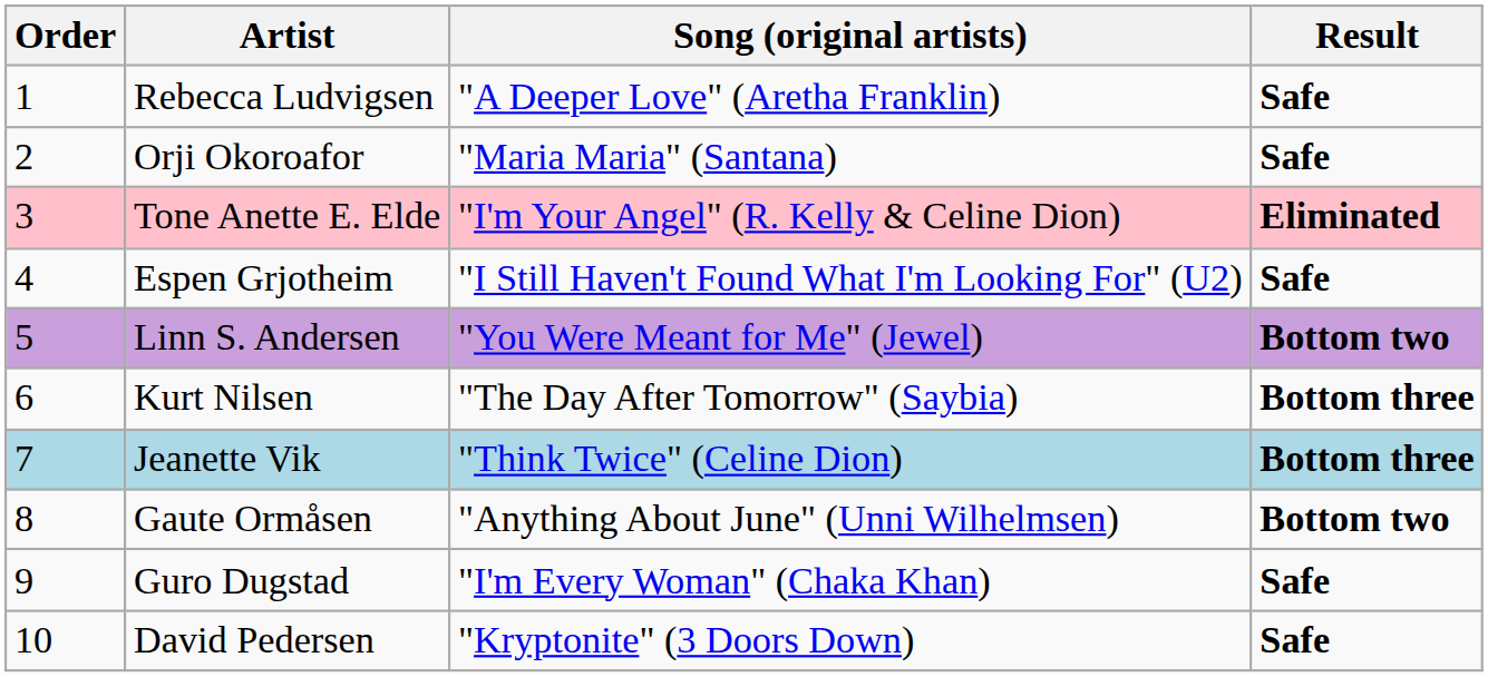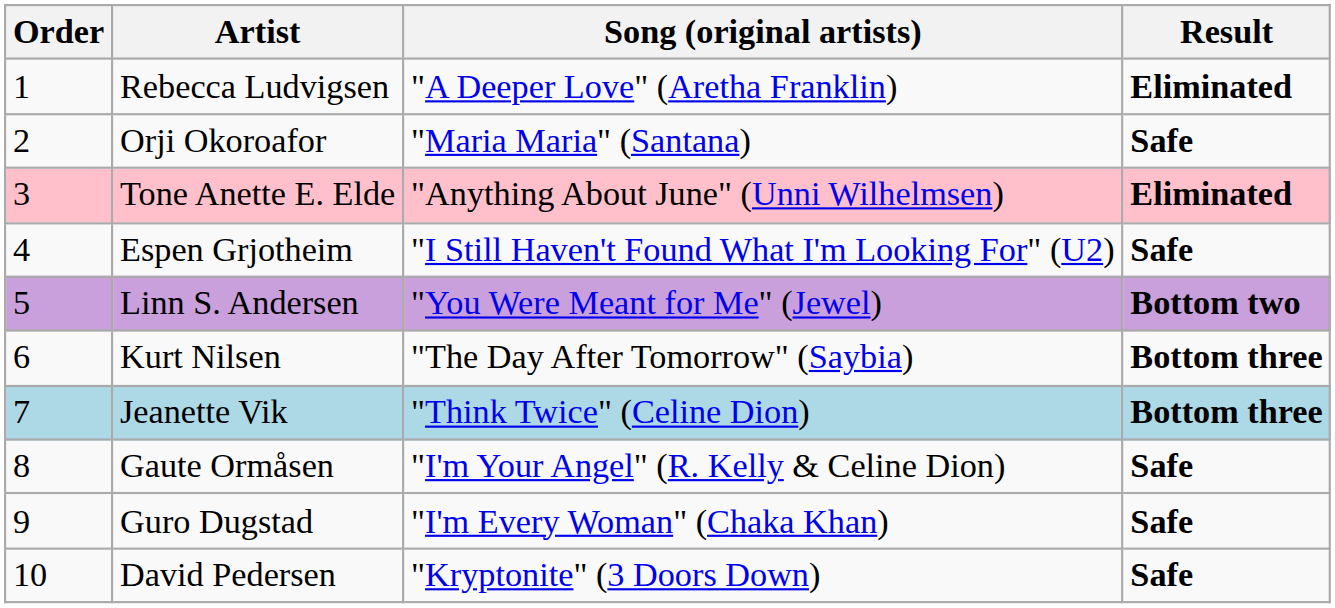Rebecca Ludvigsen | Result: Safe -> Eliminated
Tone Anette E. Elde | Song (original artists): "I'm Your Angel" (R. Kelly & Celine Dion) -> "Anything About June" (Unni Wilhelmsen)
Gaute Ormåsen | Song (original artists): "Anything About June" (Unni Wilhelmsen) -> "I'm Your Angel" (R. Kelly & Celine Dion)
Gaute Ormåsen | Result: Bottom two -> Safe
